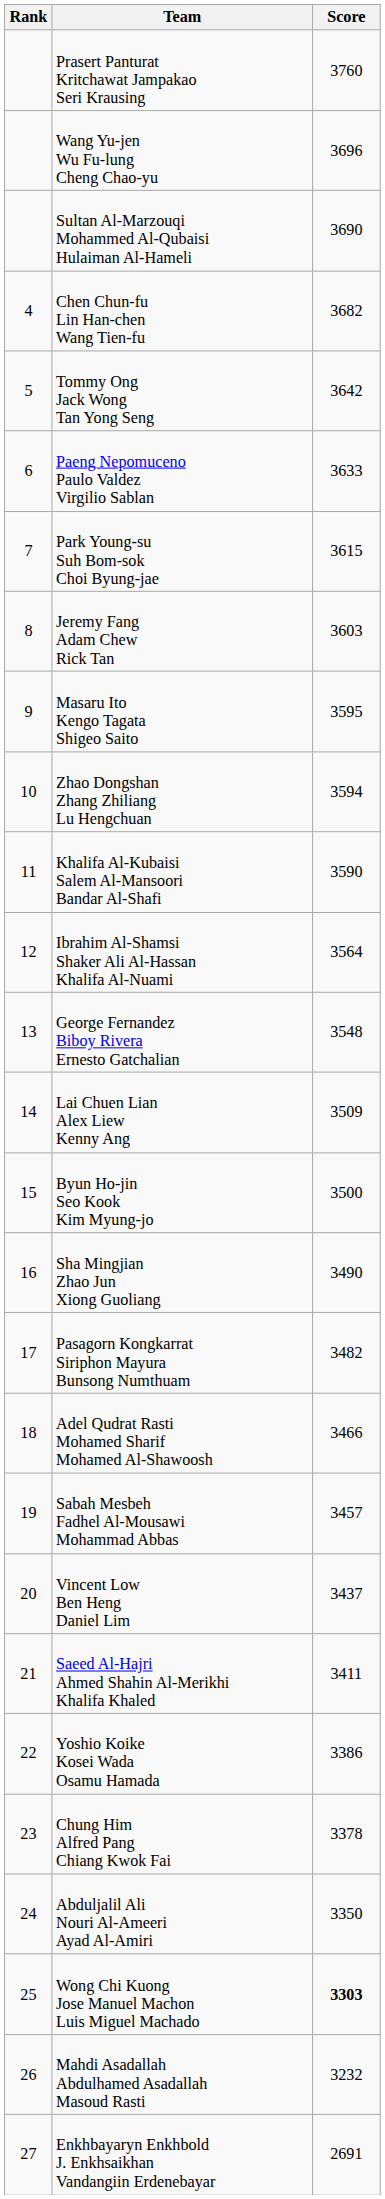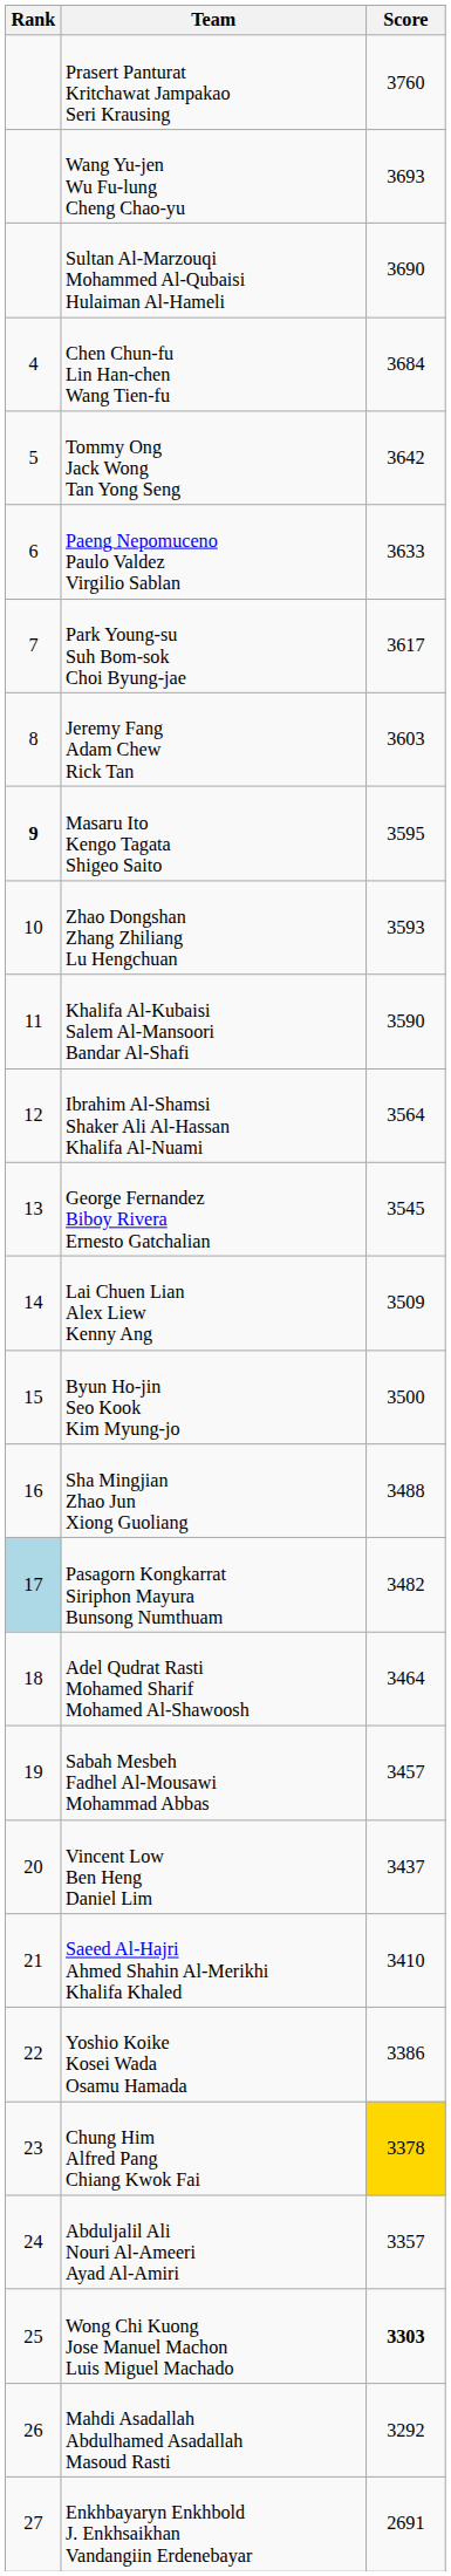Wang Yu-jen Wu Fu-lung Cheng Chao-yu | Score: 3696 -> 3693
Chen Chun-fu Lin Han-chen Wang Tien-fu | Score: 3682 -> 3684
Park Young-su Suh Bom-sok Choi Byung-jae | Score: 3615 -> 3617
Masaru Ito Kengo Tagata Shigeo Saito | Rank: normal -> bold
Zhao Dongshan Zhang Zhiliang Lu Hengchuan | Score: 3594 -> 3593
George Fernandez Biboy Rivera Ernesto Gatchalian | Score: 3548 -> 3545
Sha Mingjian Zhao Jun Xiong Guoliang | Score: 3490 -> 3488
Pasagorn Kongkarrat Siriphon Mayura Bunsong Numthuam | Rank: no background -> lightblue background
Adel Qudrat Rasti Mohamed Sharif Mohamed Al-Shawoosh | Score: 3466 -> 3464
Saeed Al-Hajri Ahmed Shahin Al-Merikhi Khalifa Khaled | Score: 3411 -> 3410
Chung Him Alfred Pang Chiang Kwok Fai | Score: no background -> gold background
Abduljalil Ali Nouri Al-Ameeri Ayad Al-Amiri | Score: 3350 -> 3357
Mahdi Asadallah Abdulhamed Asadallah Masoud Rasti | Score: 3232 -> 3292
